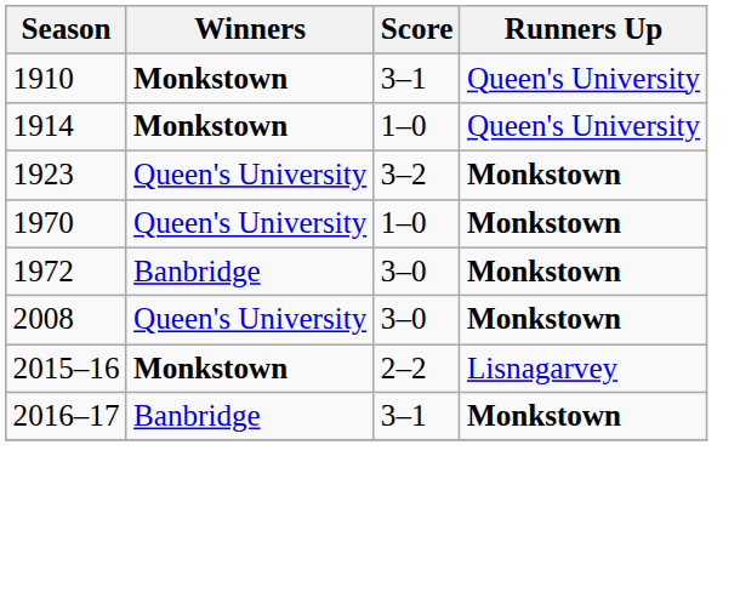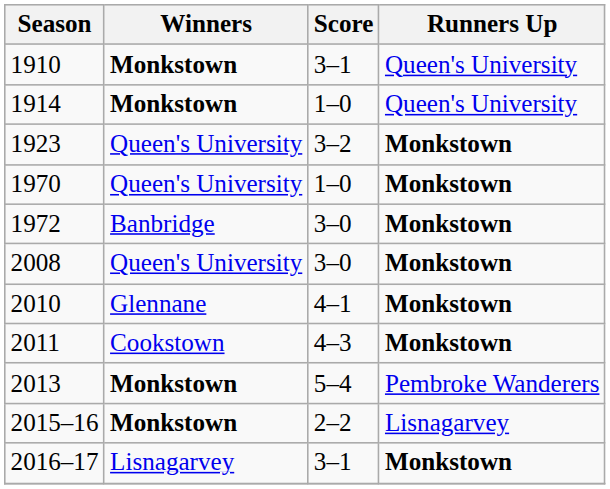+ row: 2010 | Glennane | 4–1 | Monkstown
+ row: 2011 | Cookstown | 4–3 | Monkstown
+ row: 2013 | Monkstown | 5–4 | Pembroke Wanderers
2016–17 | Winners: Banbridge -> Lisnagarvey
